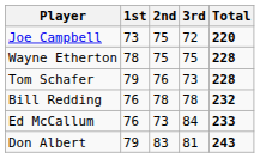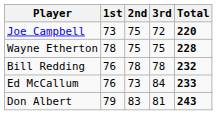- row: Tom Schafer | 79 | 76 | 73 | 228
